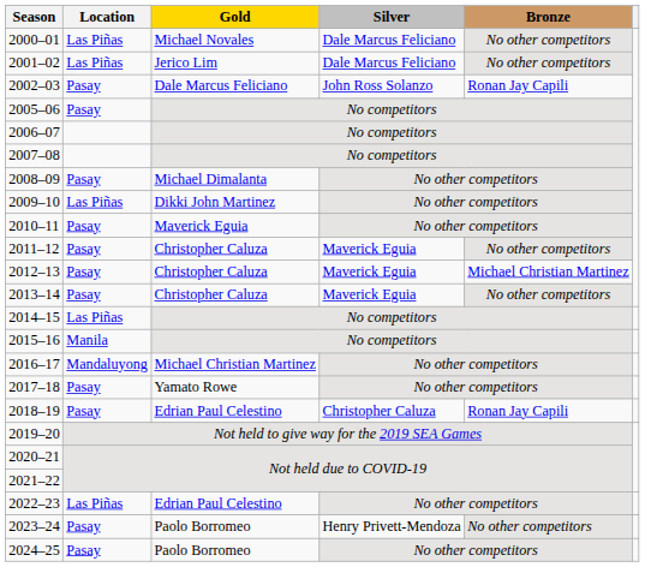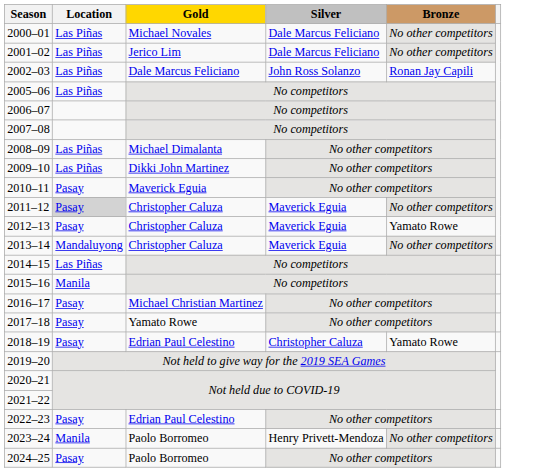2002–03 | Location: Pasay -> Las Piñas
2005–06 | Location: Pasay -> Las Piñas
2008–09 | Location: Pasay -> Las Piñas
2011–12 | Location: no background -> lightgrey background
2012–13 | Bronze: Michael Christian Martinez -> Yamato Rowe
2013–14 | Location: Pasay -> Mandaluyong
2016–17 | Location: Mandaluyong -> Pasay
2018–19 | Bronze: Ronan Jay Capili -> Yamato Rowe
2022–23 | Location: Las Piñas -> Pasay
2023–24 | Location: Pasay -> Manila
